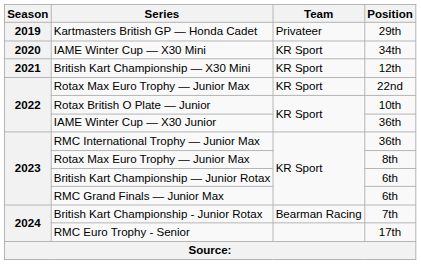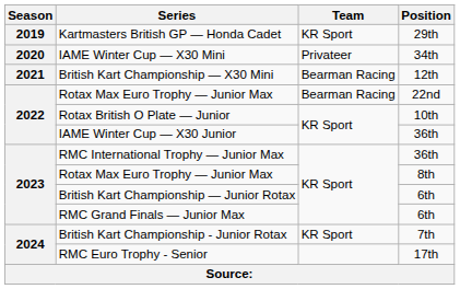Kartmasters British GP — Honda Cadet | Team: Privateer -> KR Sport
IAME Winter Cup — X30 Mini | Team: KR Sport -> Privateer
British Kart Championship — X30 Mini | Team: KR Sport -> Bearman Racing
Rotax Max Euro Trophy — Junior Max / 22nd | Team: KR Sport -> Bearman Racing
British Kart Championship - Junior Rotax | Team: Bearman Racing -> KR Sport
